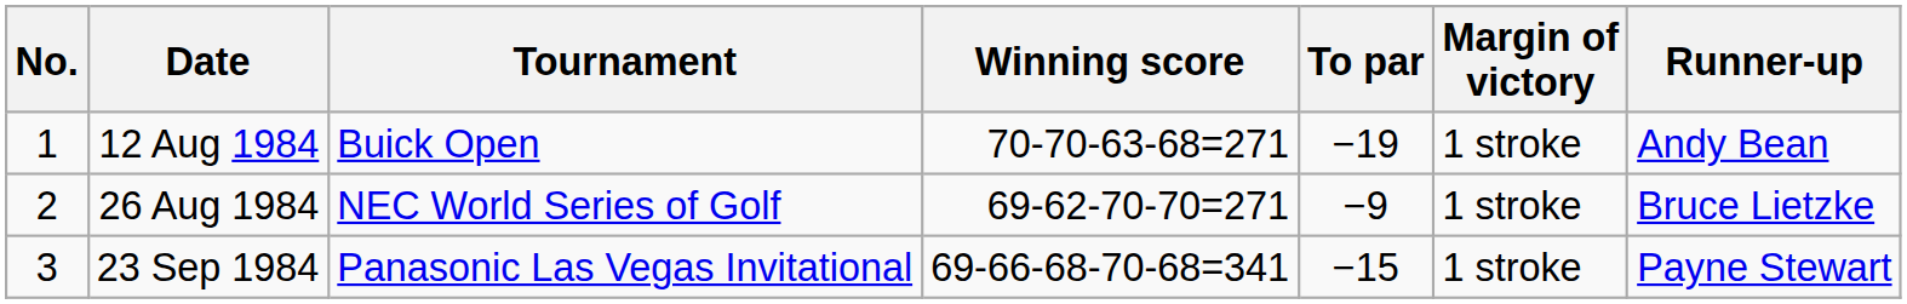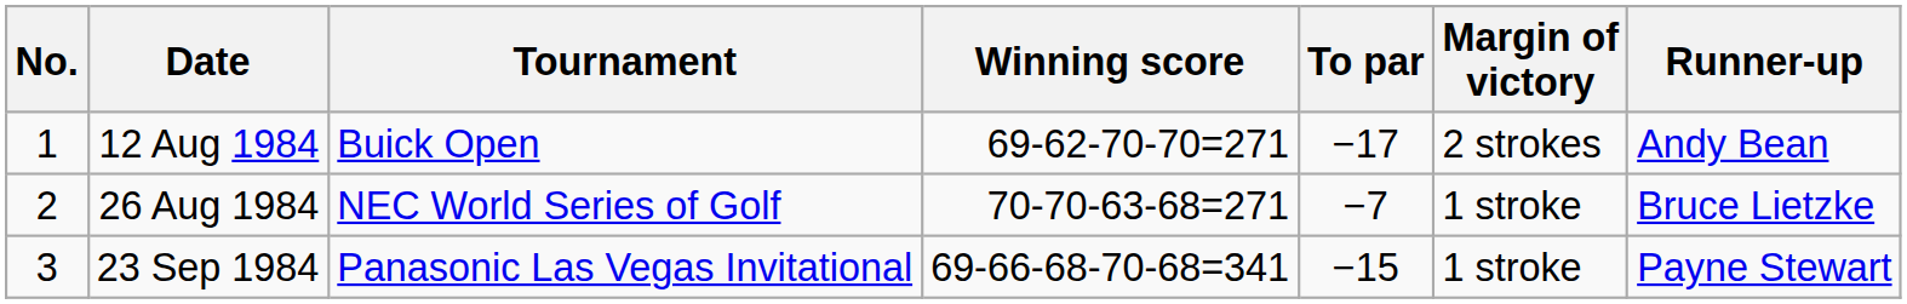12 Aug 1984 | Winning score: 70-70-63-68=271 -> 69-62-70-70=271
12 Aug 1984 | To par: −19 -> −17
12 Aug 1984 | Margin of victory: 1 stroke -> 2 strokes
26 Aug 1984 | Winning score: 69-62-70-70=271 -> 70-70-63-68=271
26 Aug 1984 | To par: −9 -> −7
